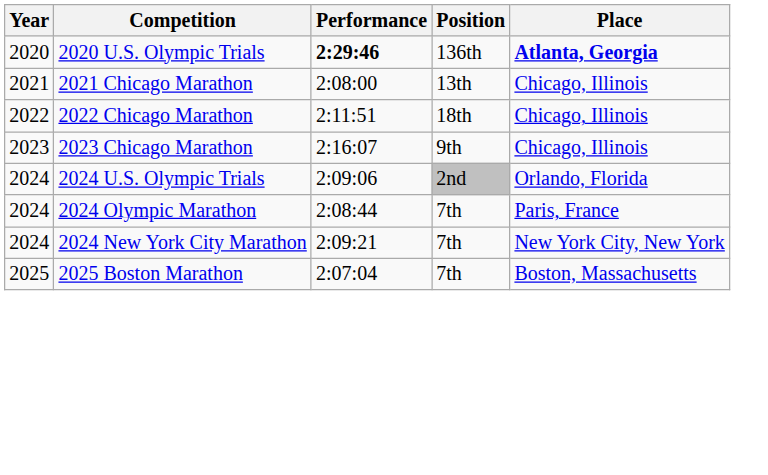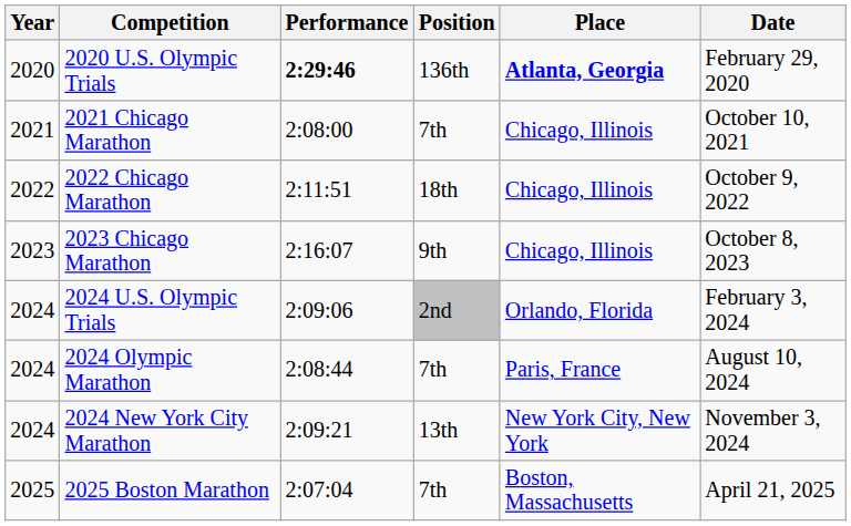+ column: Date | February 29, 2020 | October 10, 2021 | October 9, 2022 | October 8, 2023 | February 3, 2024 | August 10, 2024 | November 3, 2024 | April 21, 2025
2021 Chicago Marathon | Position: 13th -> 7th
2024 New York City Marathon | Position: 7th -> 13th
